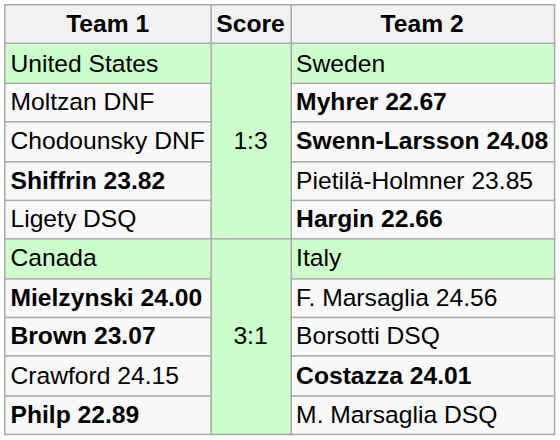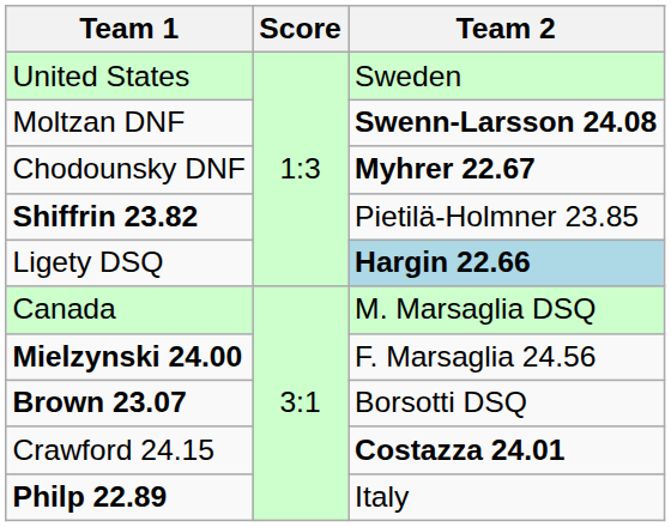Moltzan DNF | Team 2: Myhrer 22.67 -> Swenn-Larsson 24.08
Chodounsky DNF | Team 2: Swenn-Larsson 24.08 -> Myhrer 22.67
Ligety DSQ | Team 2: no background -> lightblue background
Canada | Team 2: Italy -> M. Marsaglia DSQ
Philp 22.89 | Team 2: M. Marsaglia DSQ -> Italy
